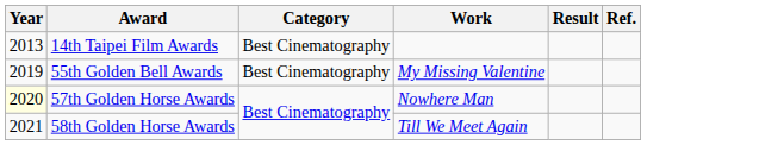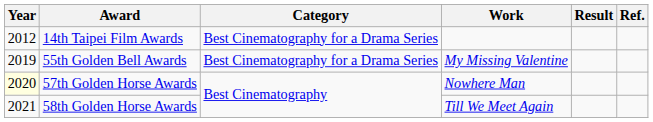14th Taipei Film Awards | Year: 2013 -> 2012
14th Taipei Film Awards | Category: Best Cinematography -> Best Cinematography for a Drama Series
55th Golden Bell Awards | Category: Best Cinematography -> Best Cinematography for a Drama Series
